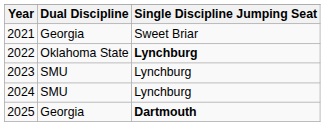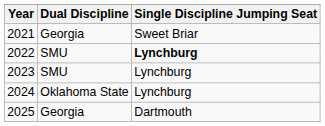2022 | Dual Discipline: Oklahoma State -> SMU
2024 | Dual Discipline: SMU -> Oklahoma State
2025 | Single Discipline Jumping Seat: bold -> normal
